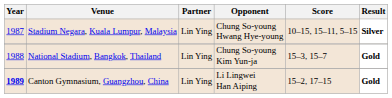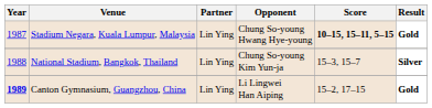Stadium Negara, Kuala Lumpur, Malaysia | Score: normal -> bold
Stadium Negara, Kuala Lumpur, Malaysia | Result: Silver -> Gold
National Stadium, Bangkok, Thailand | Result: Gold -> Silver
